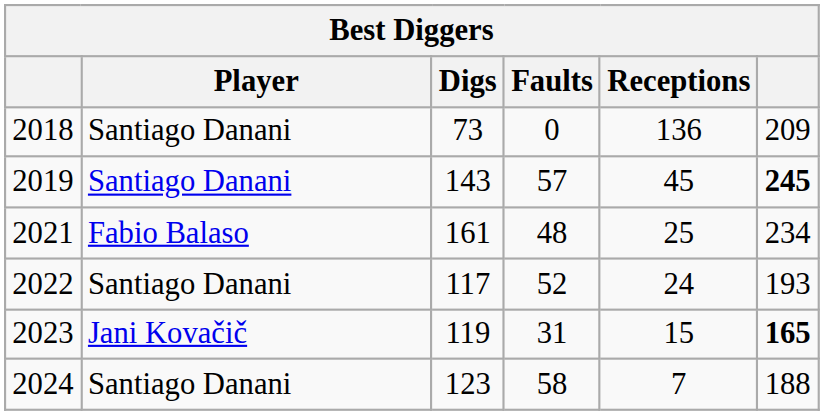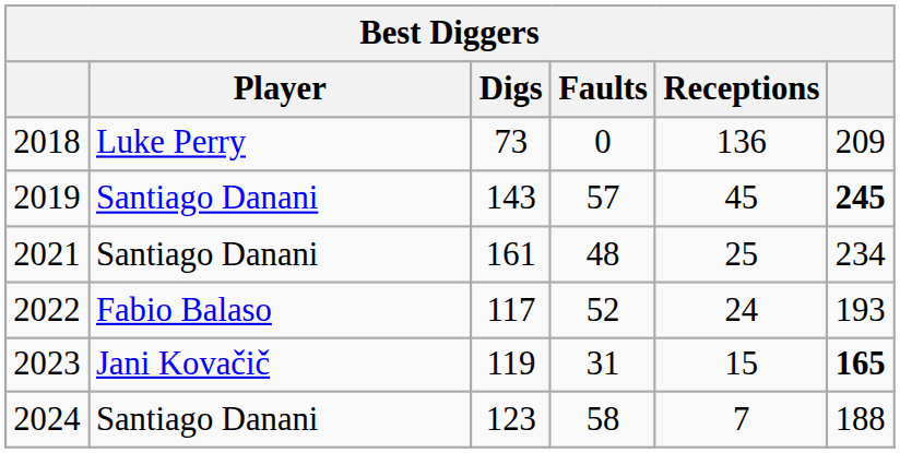2018 | Player: Santiago Danani -> Luke Perry
2021 | Player: Fabio Balaso -> Santiago Danani
2022 | Player: Santiago Danani -> Fabio Balaso
